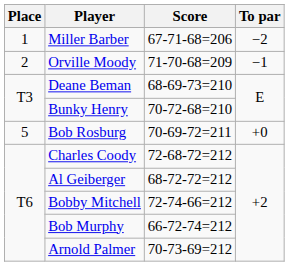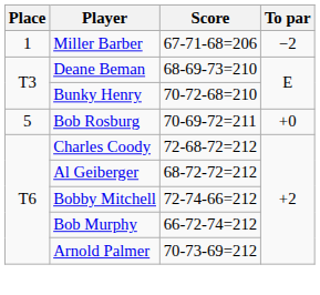- row: 2 | Orville Moody | 71-70-68=209 | −1
